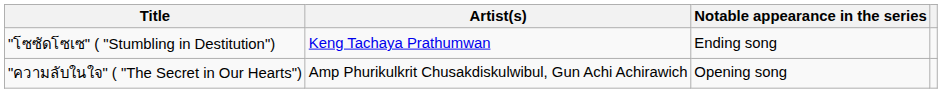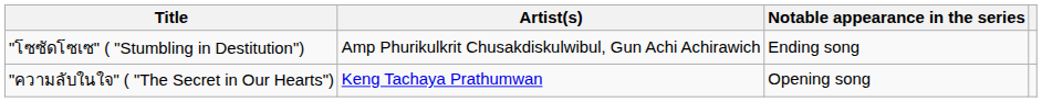"โซซัดโซเซ" ( "Stumbling in Destitution") | Artist(s): Keng Tachaya Prathumwan -> Amp Phurikulkrit Chusakdiskulwibul, Gun Achi Achirawich
"ความลับในใจ" ( "The Secret in Our Hearts") | Artist(s): Amp Phurikulkrit Chusakdiskulwibul, Gun Achi Achirawich -> Keng Tachaya Prathumwan
